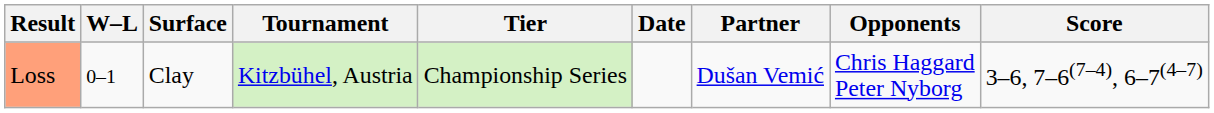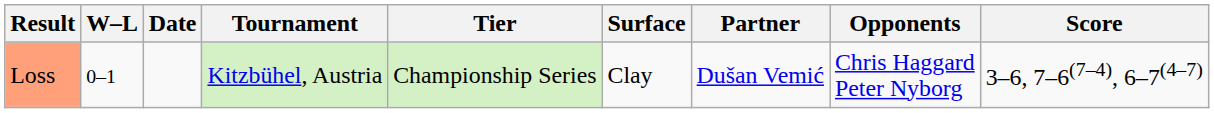columns swapped: Date <-> Surface
